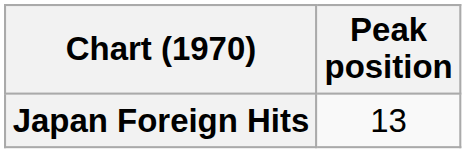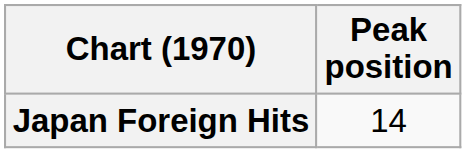Japan Foreign Hits | Peak position: 13 -> 14
